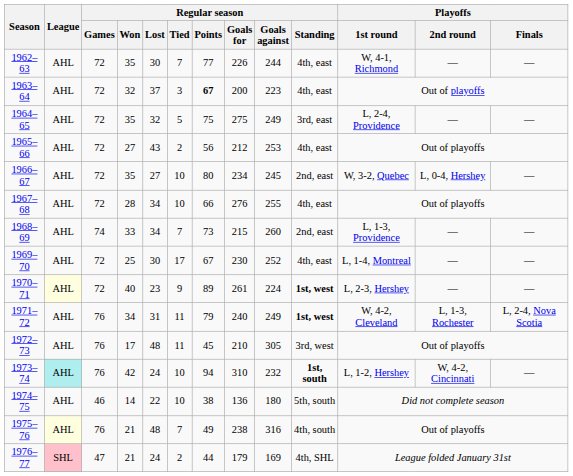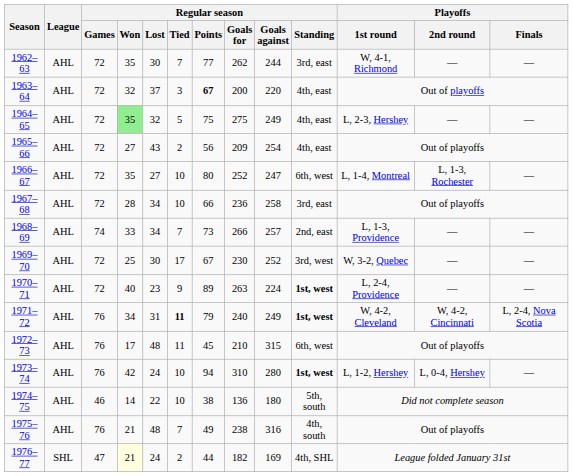1962–63 | Regular season / Goals for: 226 -> 262
1962–63 | Regular season / Standing: 4th, east -> 3rd, east
1963–64 | Regular season / Goals against: 223 -> 220
1964–65 | Regular season / Won: no background -> lightgreen background
1964–65 | Regular season / Standing: 3rd, east -> 4th, east
1964–65 | Playoffs / 1st round: L, 2-4, Providence -> L, 2-3, Hershey
1965–66 | Regular season / Goals for: 212 -> 209
1965–66 | Regular season / Goals against: 253 -> 254
1966–67 | Regular season / Goals for: 234 -> 252
1966–67 | Regular season / Goals against: 245 -> 247
1966–67 | Regular season / Standing: 2nd, east -> 6th, west
1966–67 | Playoffs / 1st round: W, 3-2, Quebec -> L, 1-4, Montreal
1966–67 | Playoffs / 2nd round: L, 0-4, Hershey -> L, 1-3, Rochester
1967–68 | Regular season / Goals for: 276 -> 236
1967–68 | Regular season / Goals against: 255 -> 258
1967–68 | Regular season / Standing: 4th, east -> 3rd, east
1968–69 | Regular season / Goals for: 215 -> 266
1968–69 | Regular season / Goals against: 260 -> 257
1969–70 | Regular season / Standing: 4th, east -> 3rd, west
1969–70 | Playoffs / 1st round: L, 1-4, Montreal -> W, 3-2, Quebec
1970–71 | League: lightyellow background -> no background
1970–71 | Regular season / Goals for: 261 -> 263
1970–71 | Playoffs / 1st round: L, 2-3, Hershey -> L, 2-4, Providence
1971–72 | Regular season / Tied: normal -> bold
1971–72 | Playoffs / 2nd round: L, 1-3, Rochester -> W, 4-2, Cincinnati
1972–73 | Regular season / Goals against: 305 -> 315
1972–73 | Regular season / Standing: 3rd, west -> 6th, west
1973–74 | League: paleturquoise background -> no background
1973–74 | Regular season / Goals against: 232 -> 280
1973–74 | Regular season / Standing: 1st, south -> 1st, west
1973–74 | Playoffs / 2nd round: W, 4-2, Cincinnati -> L, 0-4, Hershey
1975–76 | League: lightyellow background -> no background
1976–77 | League: pink background -> no background
1976–77 | Regular season / Won: no background -> lightyellow background
1976–77 | Regular season / Goals for: 179 -> 182
